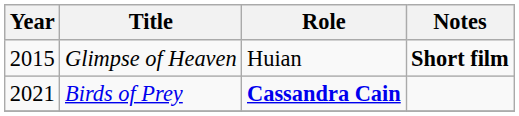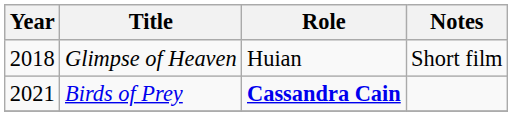Glimpse of Heaven | Year: 2015 -> 2018
Glimpse of Heaven | Notes: bold -> normal
